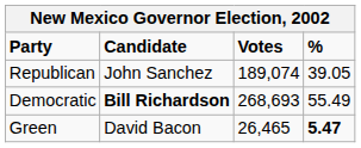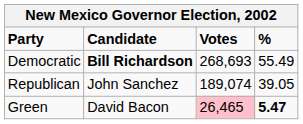rows swapped: Democratic <-> Republican
Green | Votes: no background -> pink background
